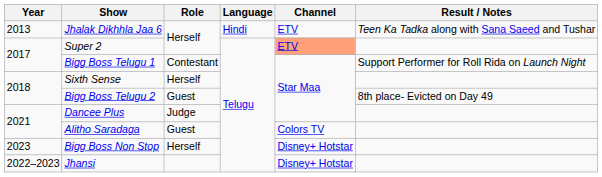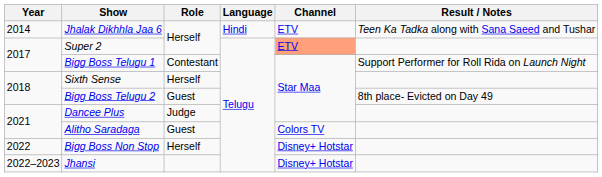Jhalak Dikhhla Jaa 6 | Year: 2013 -> 2014
Bigg Boss Non Stop | Year: 2023 -> 2022
